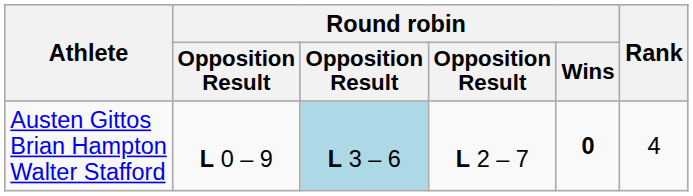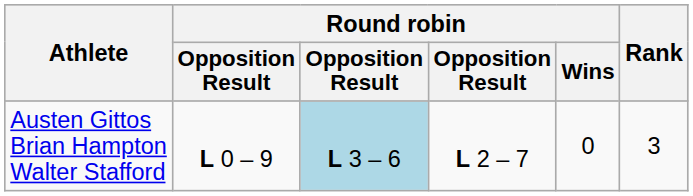Austen Gittos Brian Hampton Walter Stafford | Round robin / Wins: bold -> normal
Austen Gittos Brian Hampton Walter Stafford | Rank: 4 -> 3
